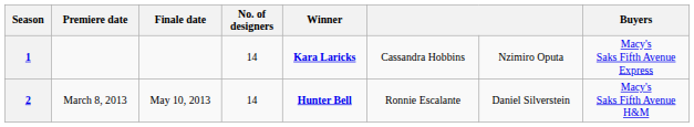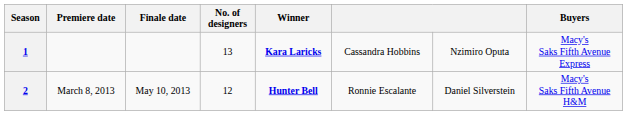1 | No. of designers: 14 -> 13
2 | No. of designers: 14 -> 12
